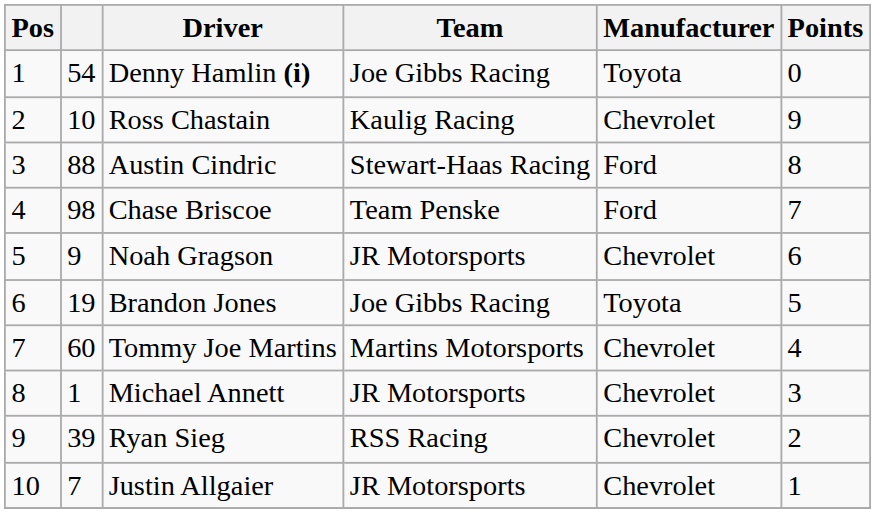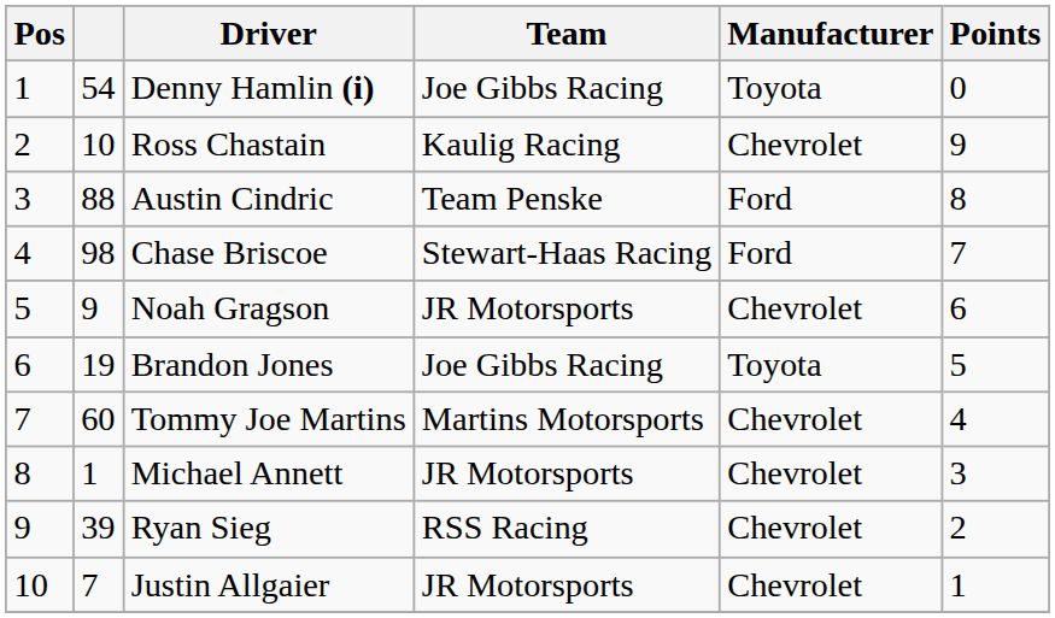Austin Cindric | Team: Stewart-Haas Racing -> Team Penske
Chase Briscoe | Team: Team Penske -> Stewart-Haas Racing
